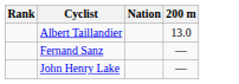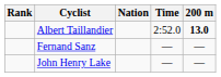+ column: Time | 2:52.0 | — | —
Albert Taillandier | 200 m: normal -> bold
